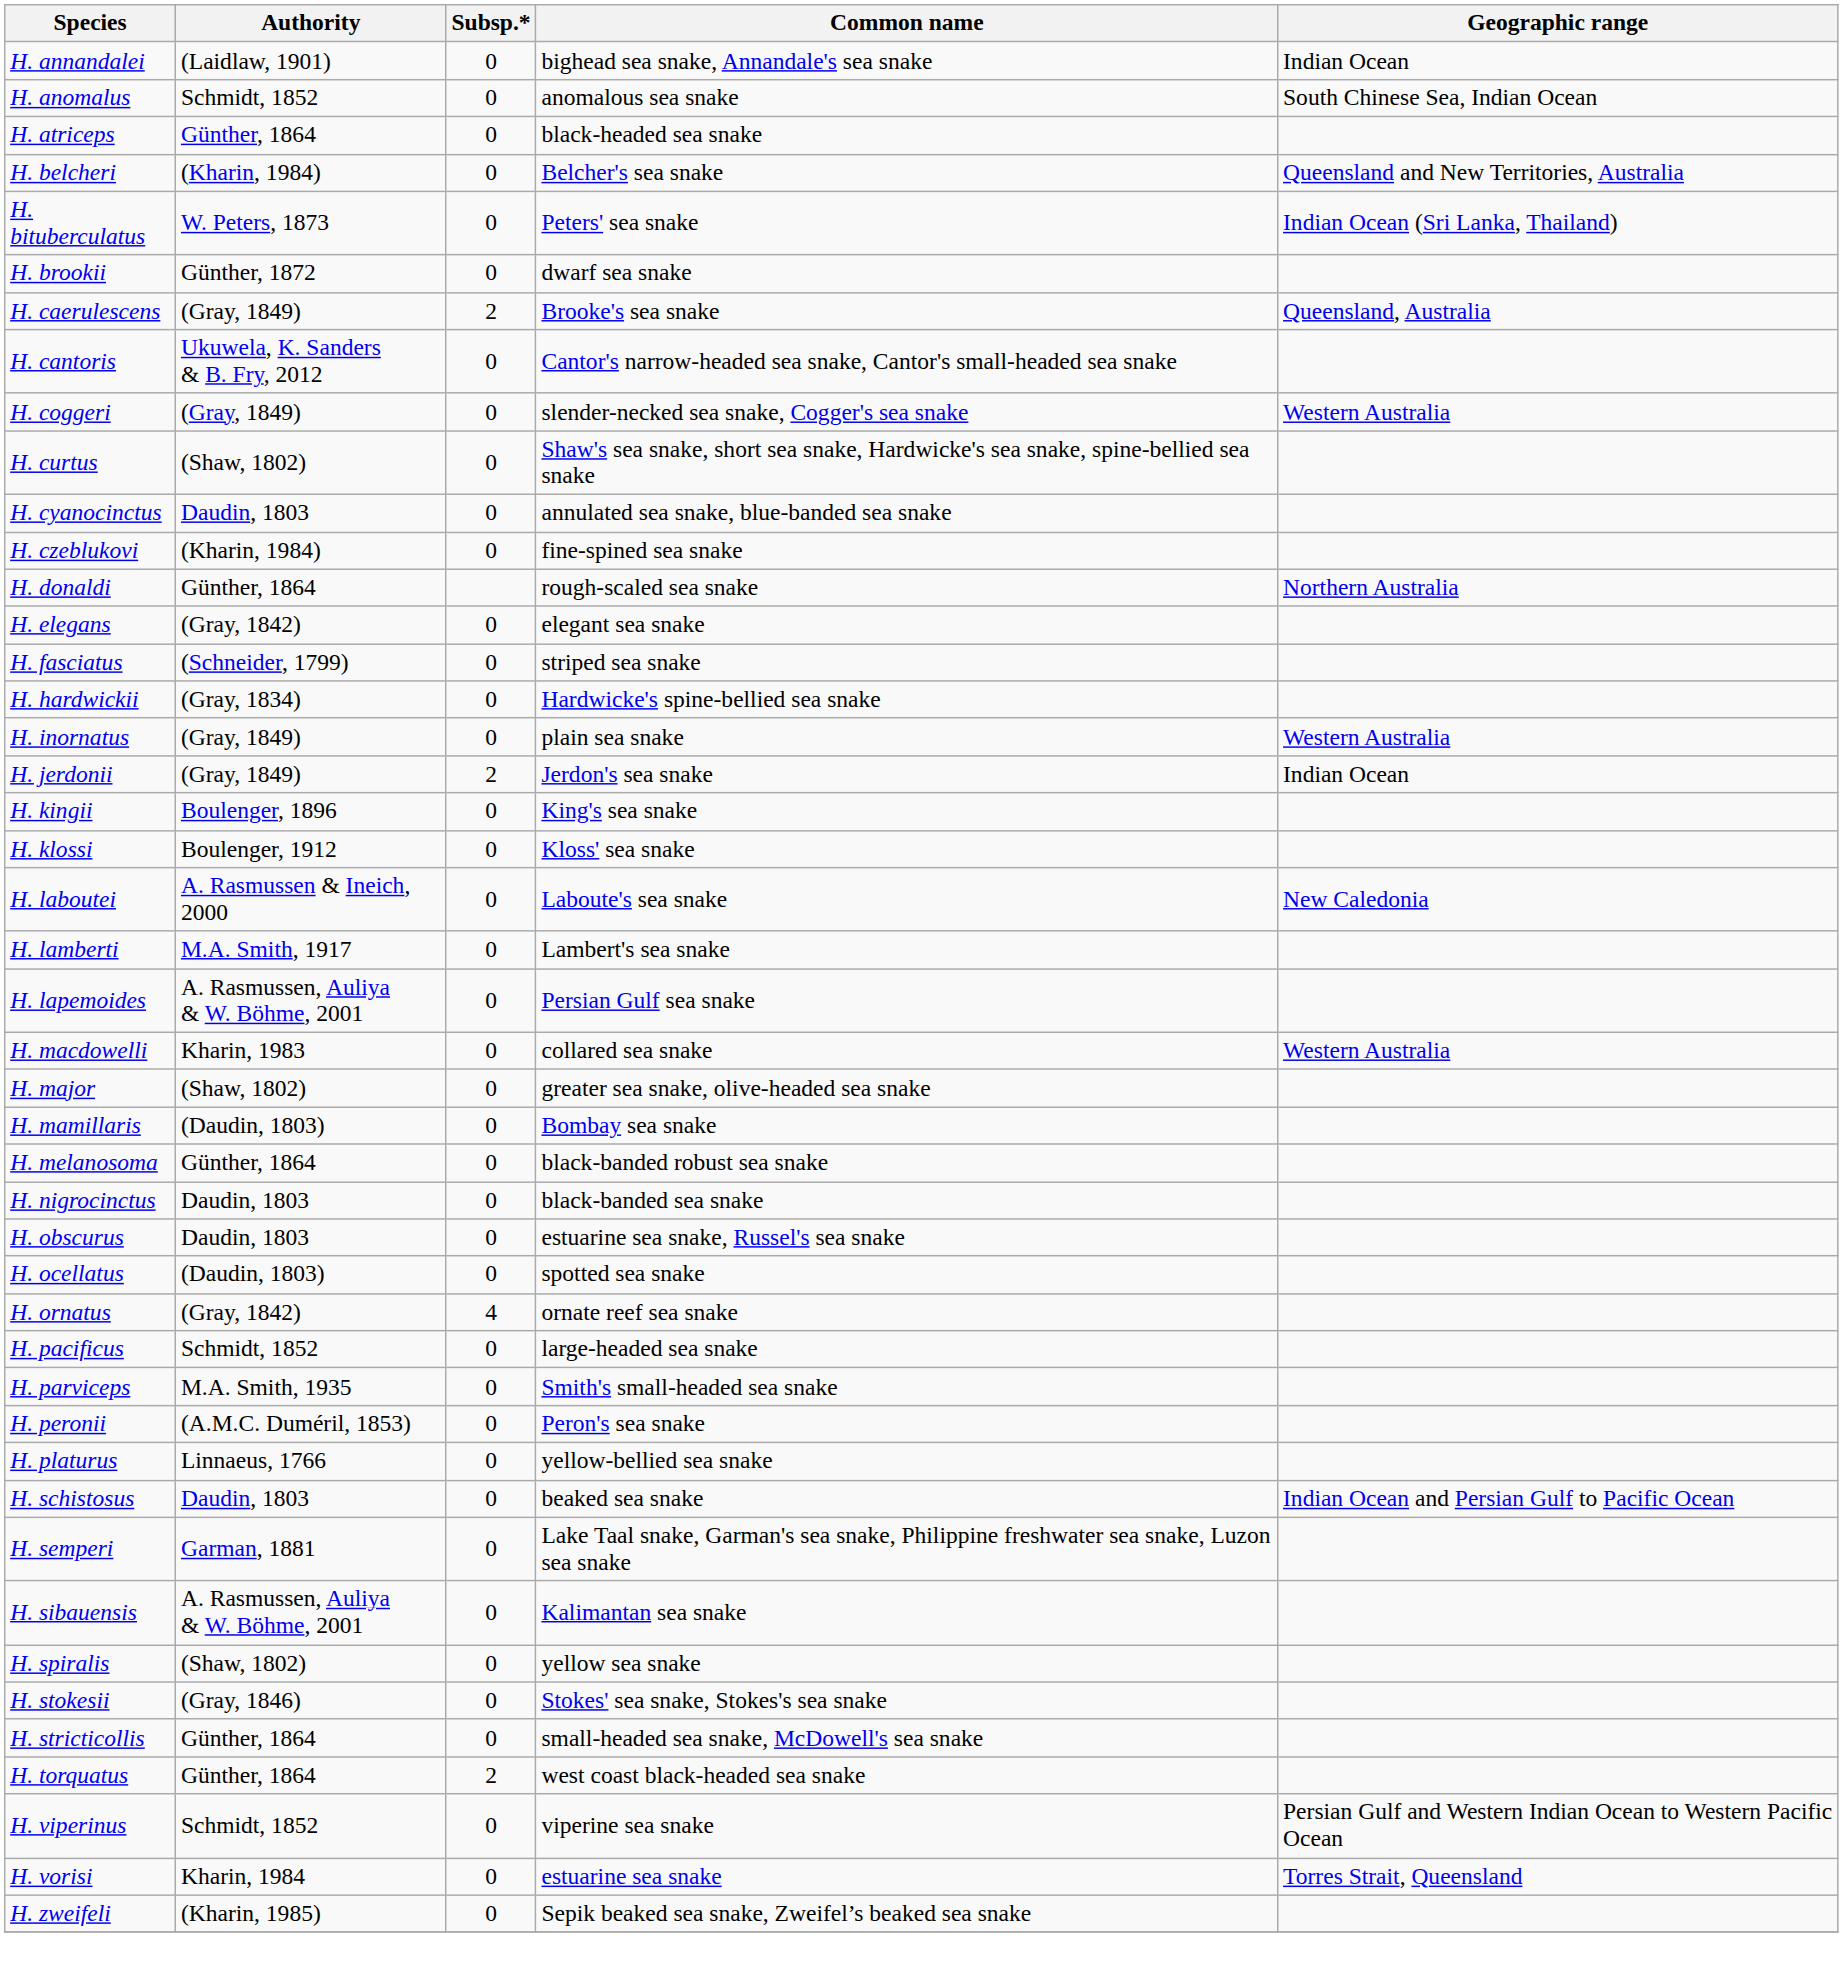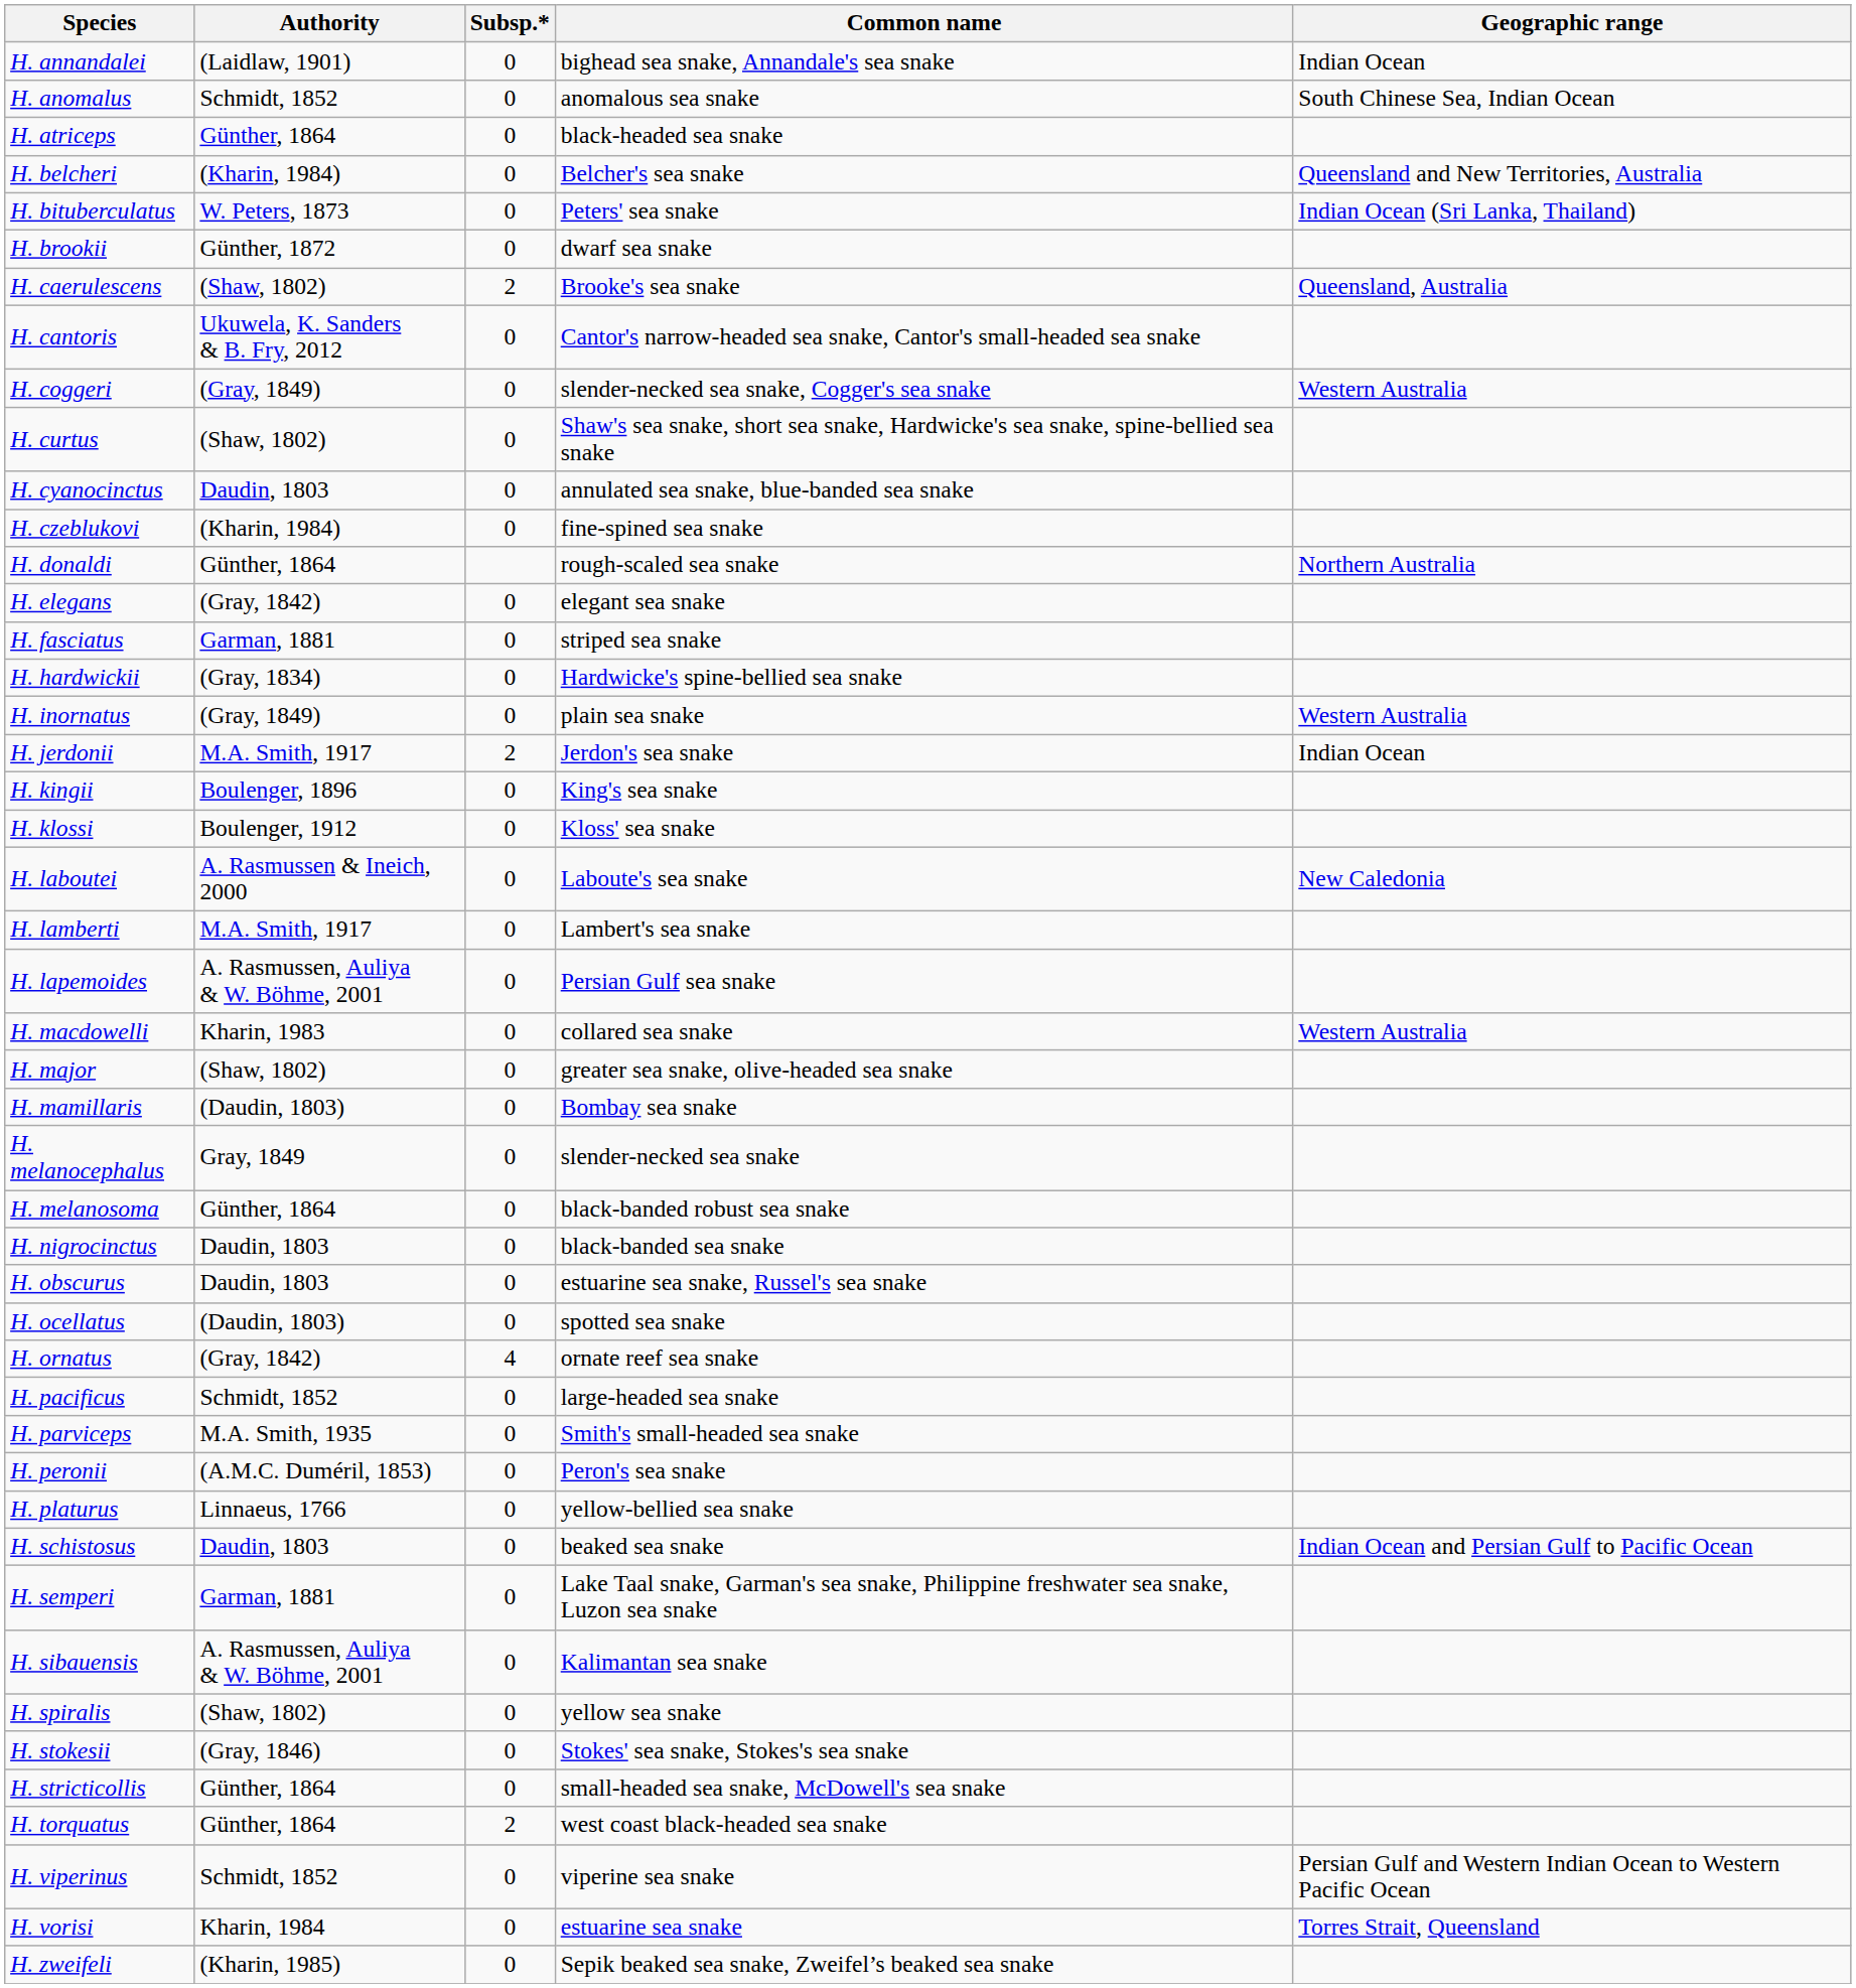H. caerulescens | Authority: (Gray, 1849) -> (Shaw, 1802)
H. fasciatus | Authority: (Schneider, 1799) -> Garman, 1881
H. jerdonii | Authority: (Gray, 1849) -> M.A. Smith, 1917
+ row: H. melanocephalus | Gray, 1849 | 0 | slender-necked sea snake
